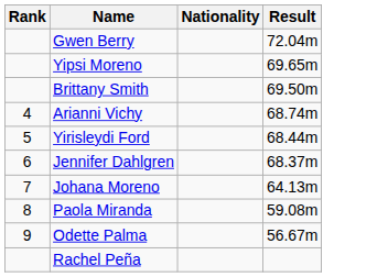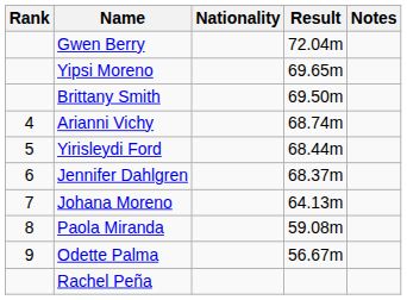+ column: Notes
